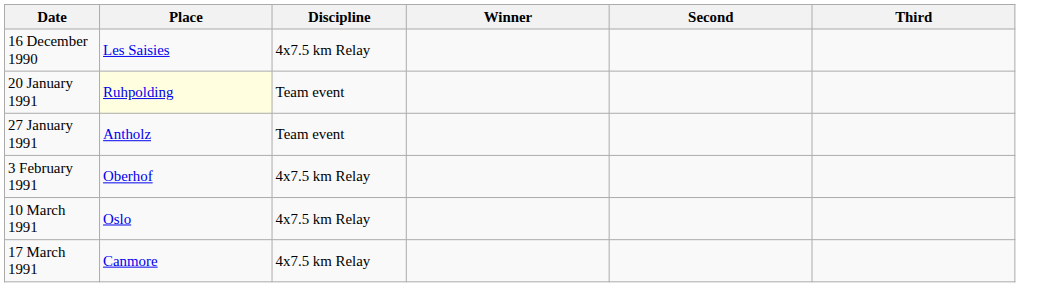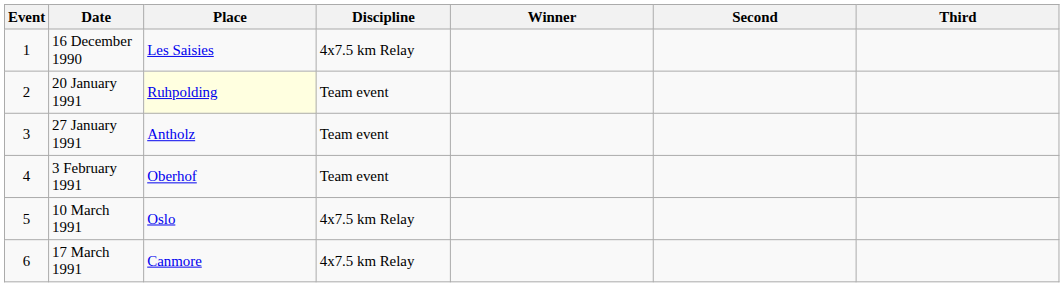+ column: Event | 1 | 2 | 3 | 4 | 5 | 6
3 February 1991 | Discipline: 4x7.5 km Relay -> Team event
